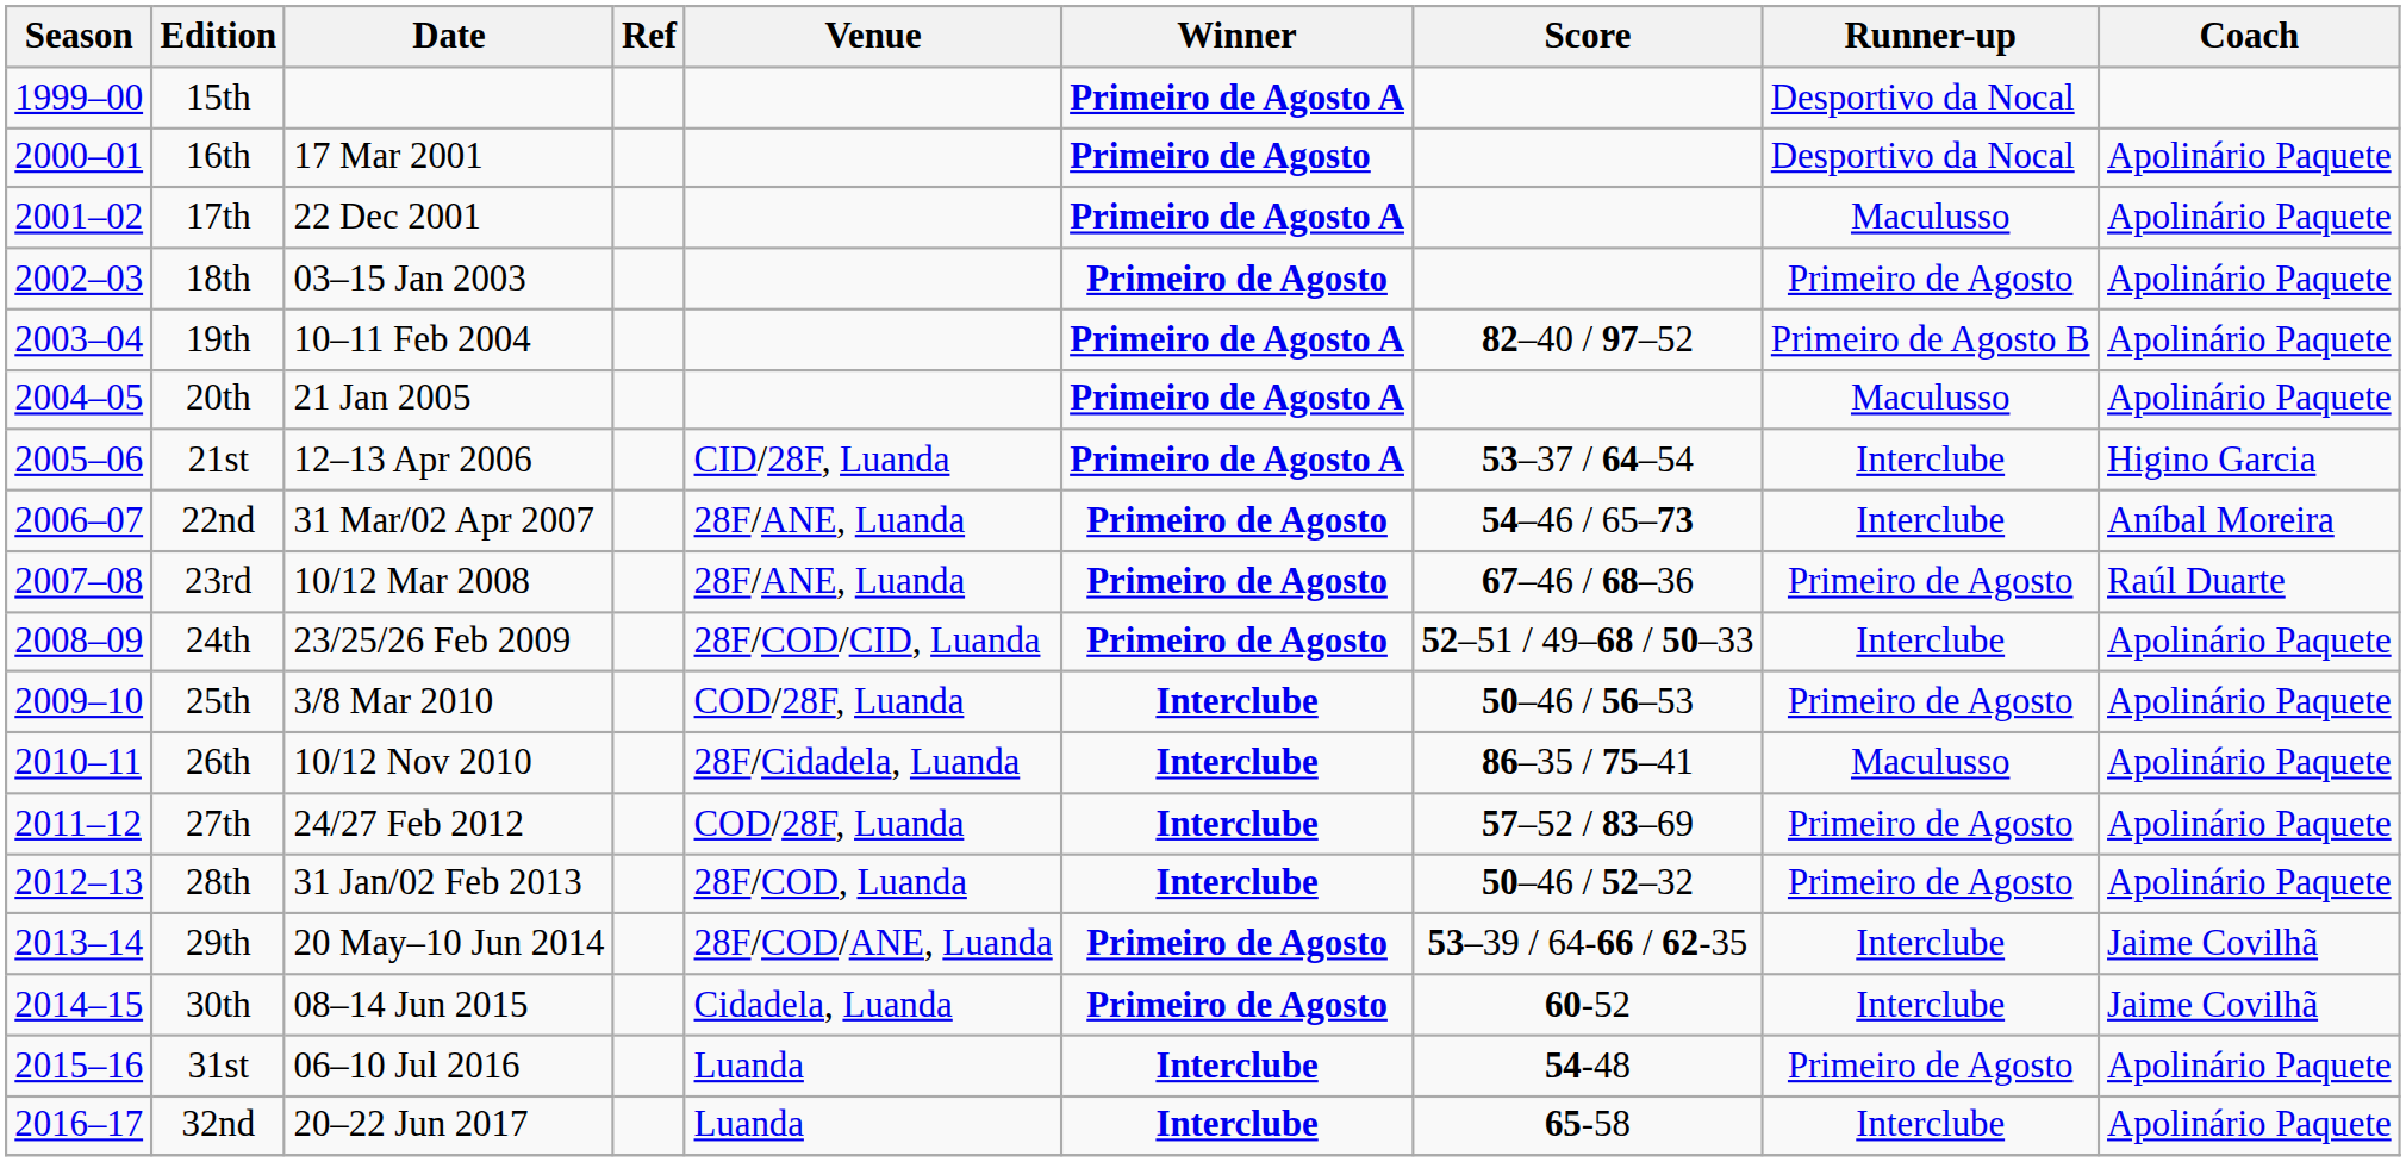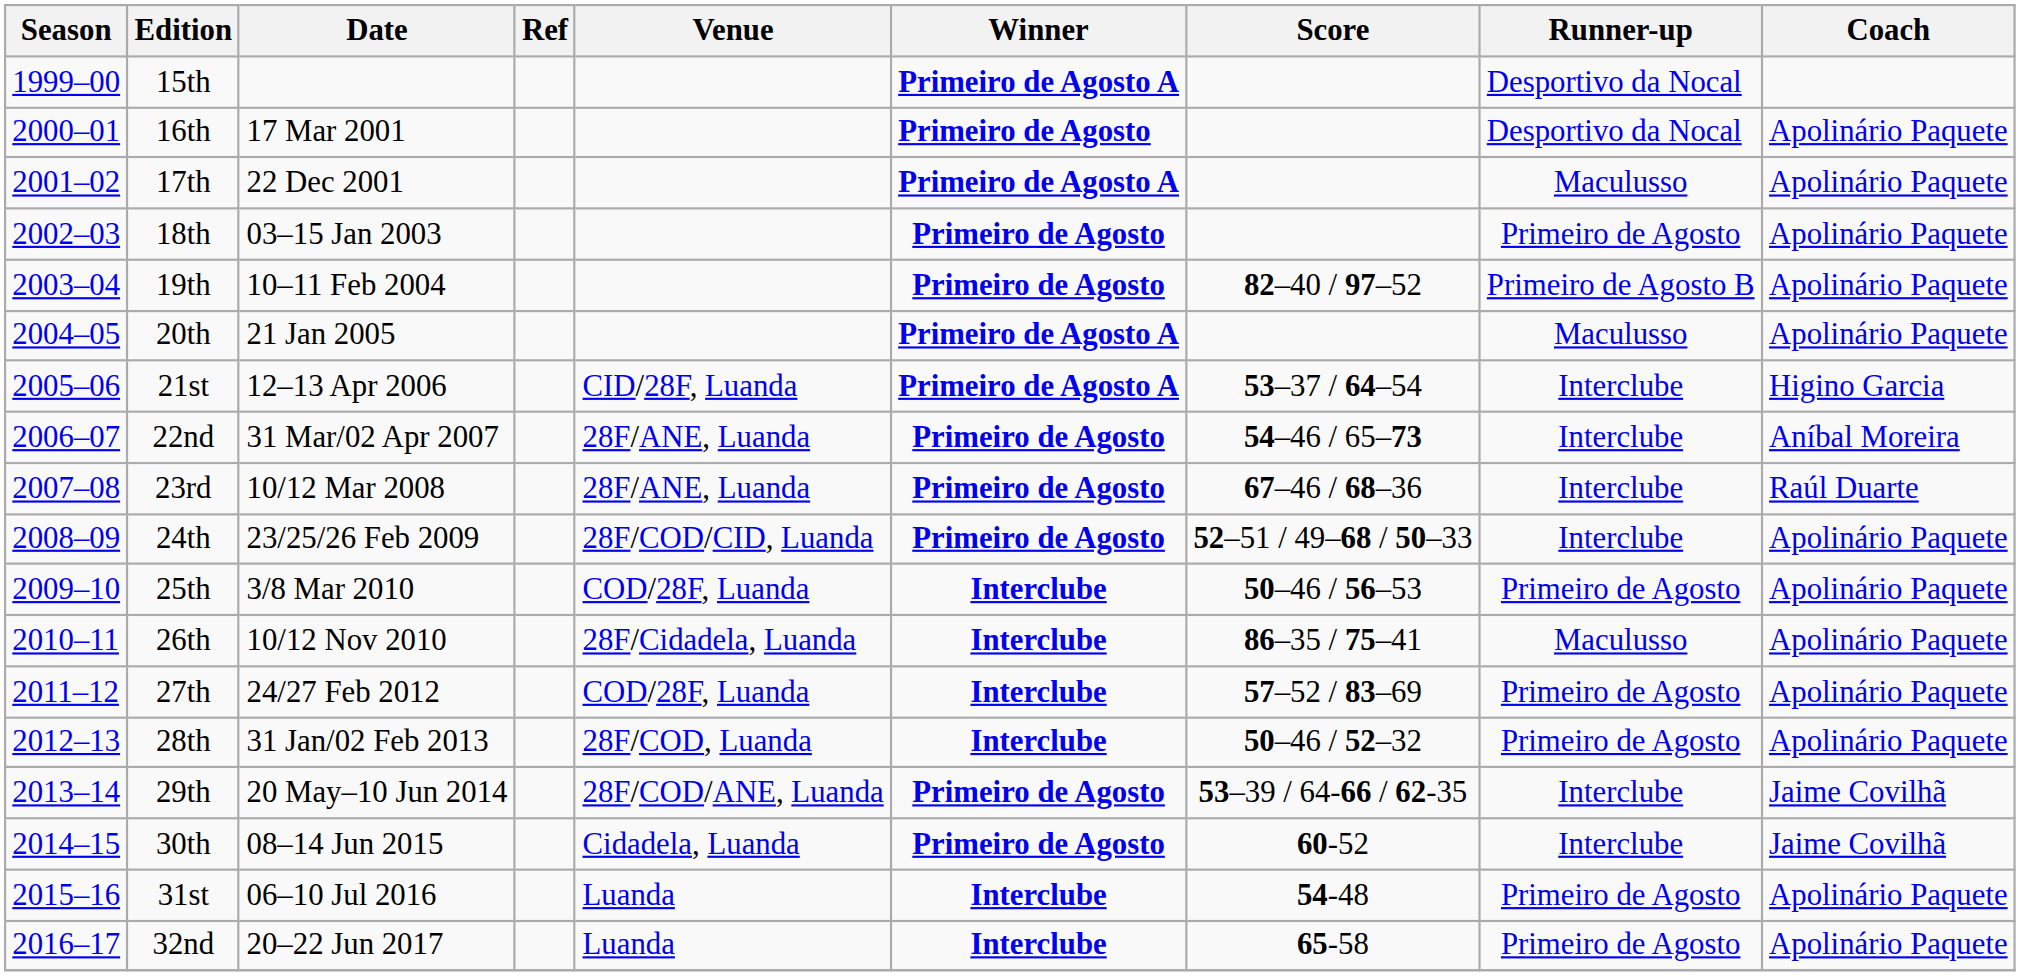19th | Winner: Primeiro de Agosto A -> Primeiro de Agosto
23rd | Runner-up: Primeiro de Agosto -> Interclube
32nd | Runner-up: Interclube -> Primeiro de Agosto
